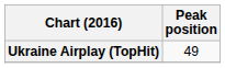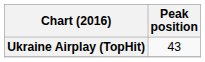Ukraine Airplay (TopHit) | Peak position: 49 -> 43
